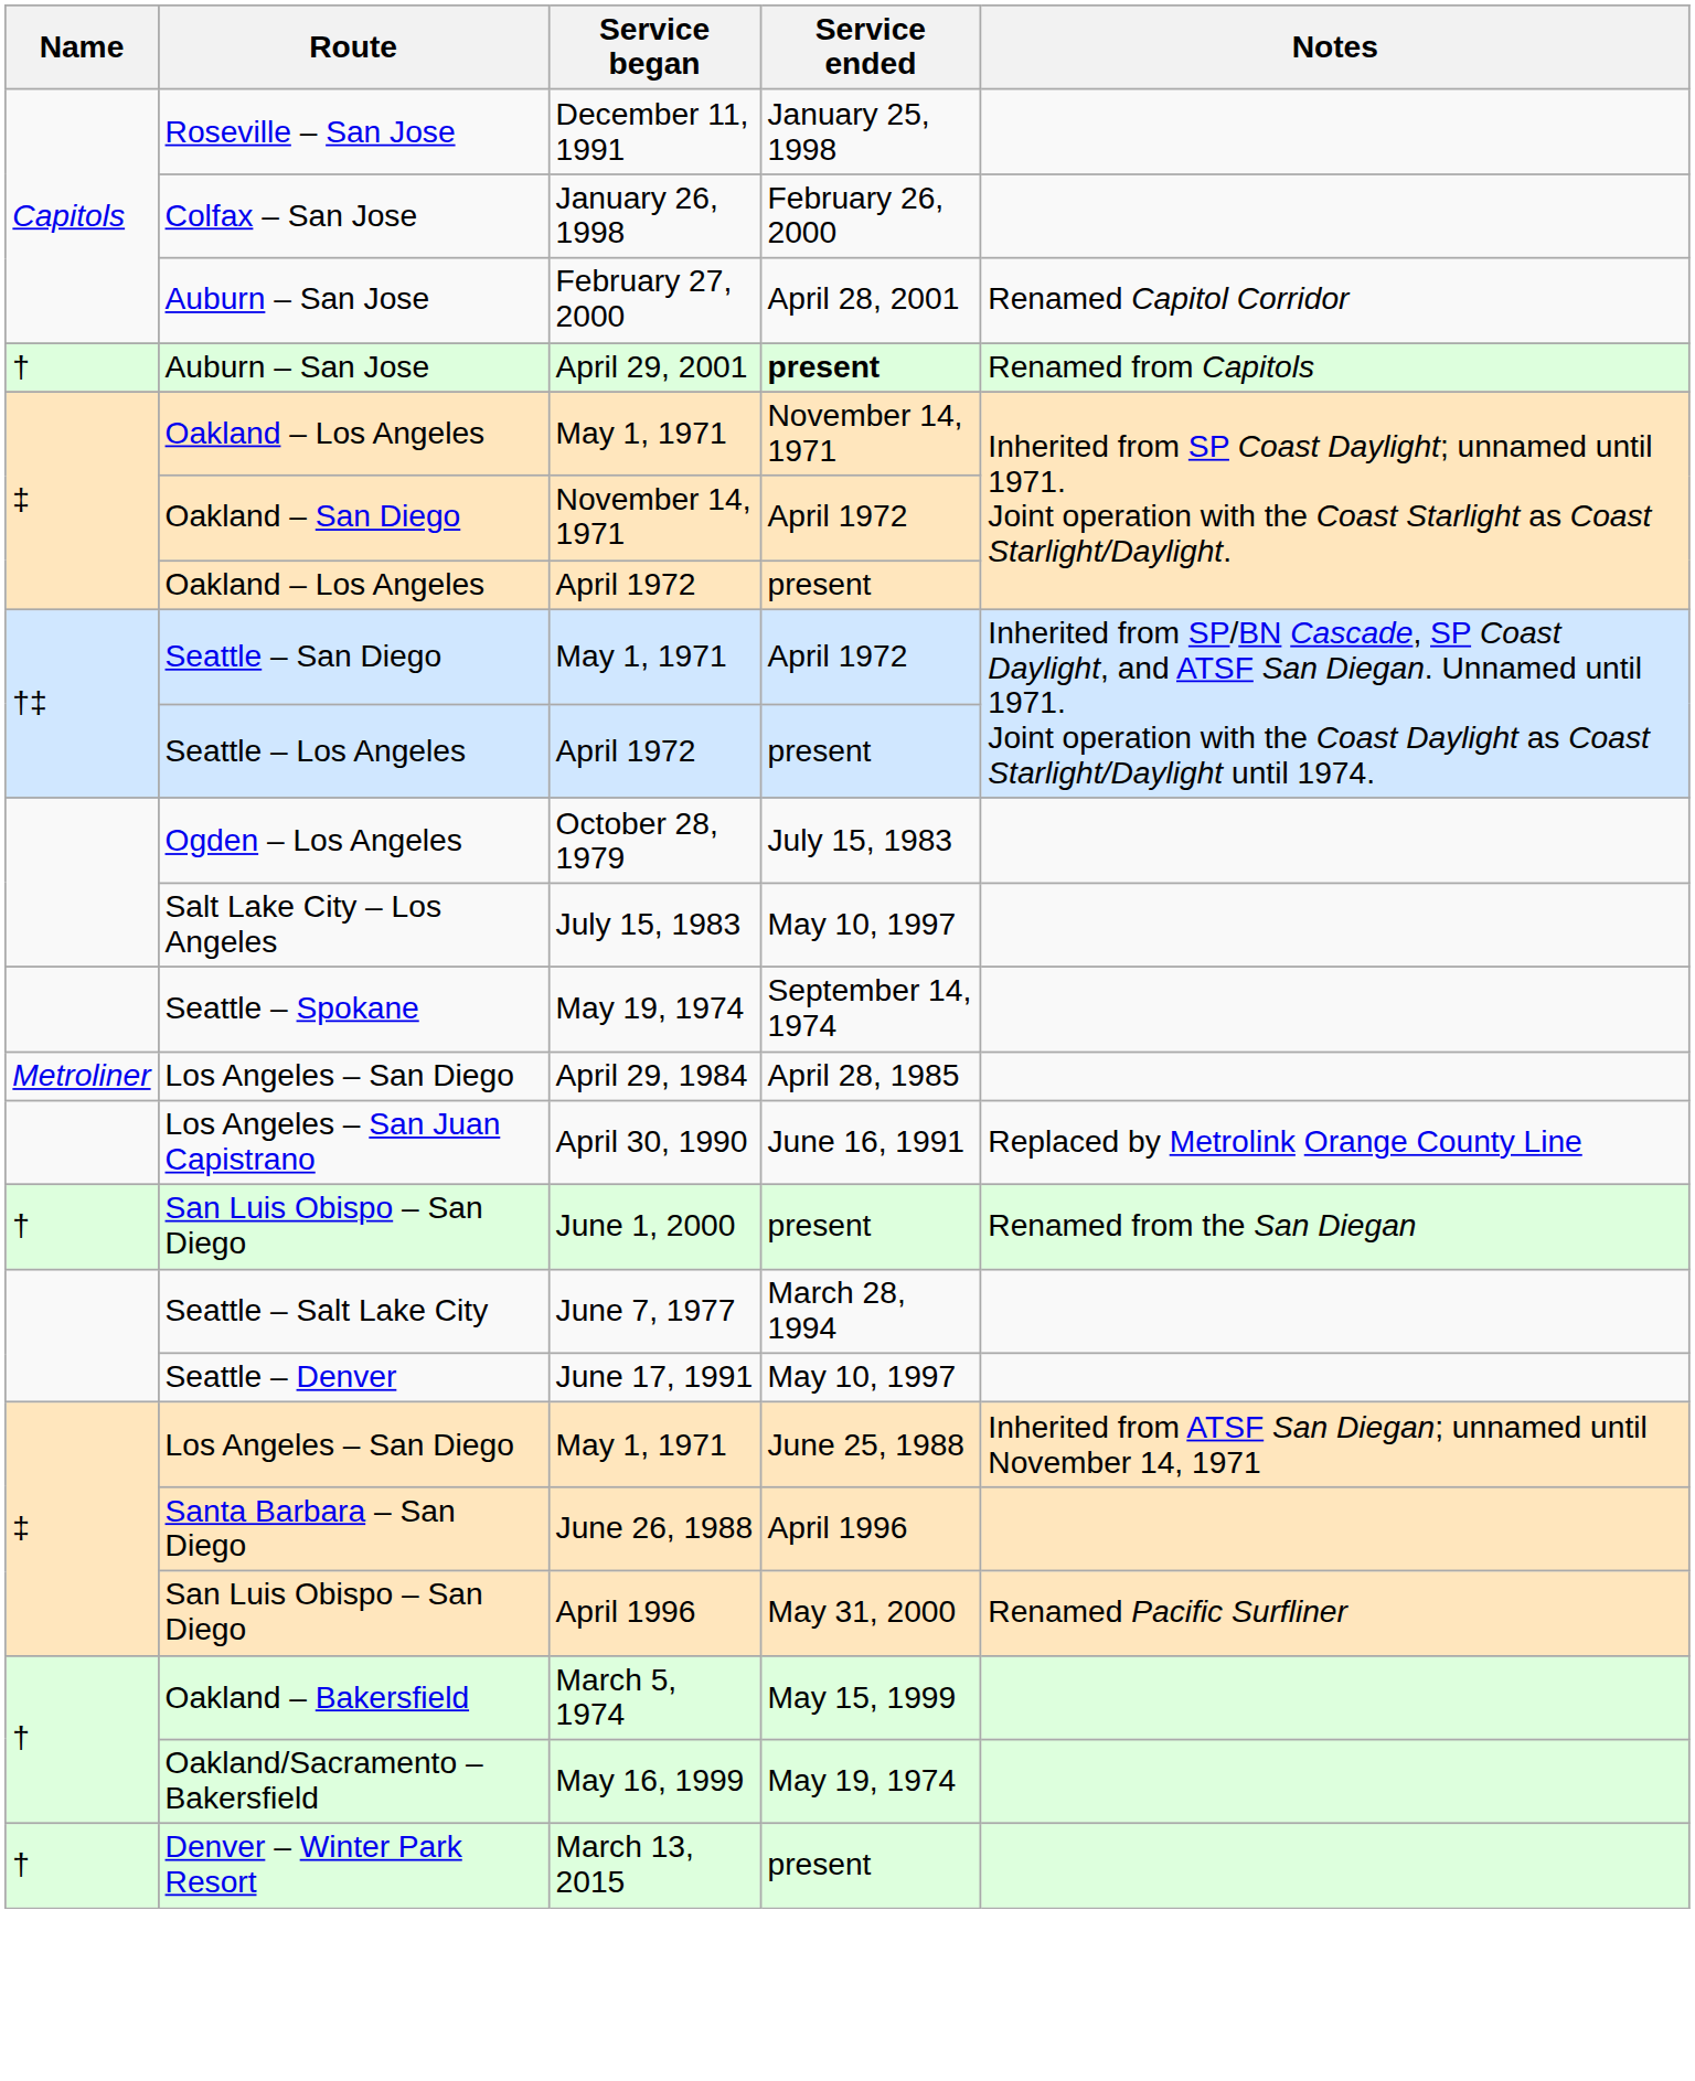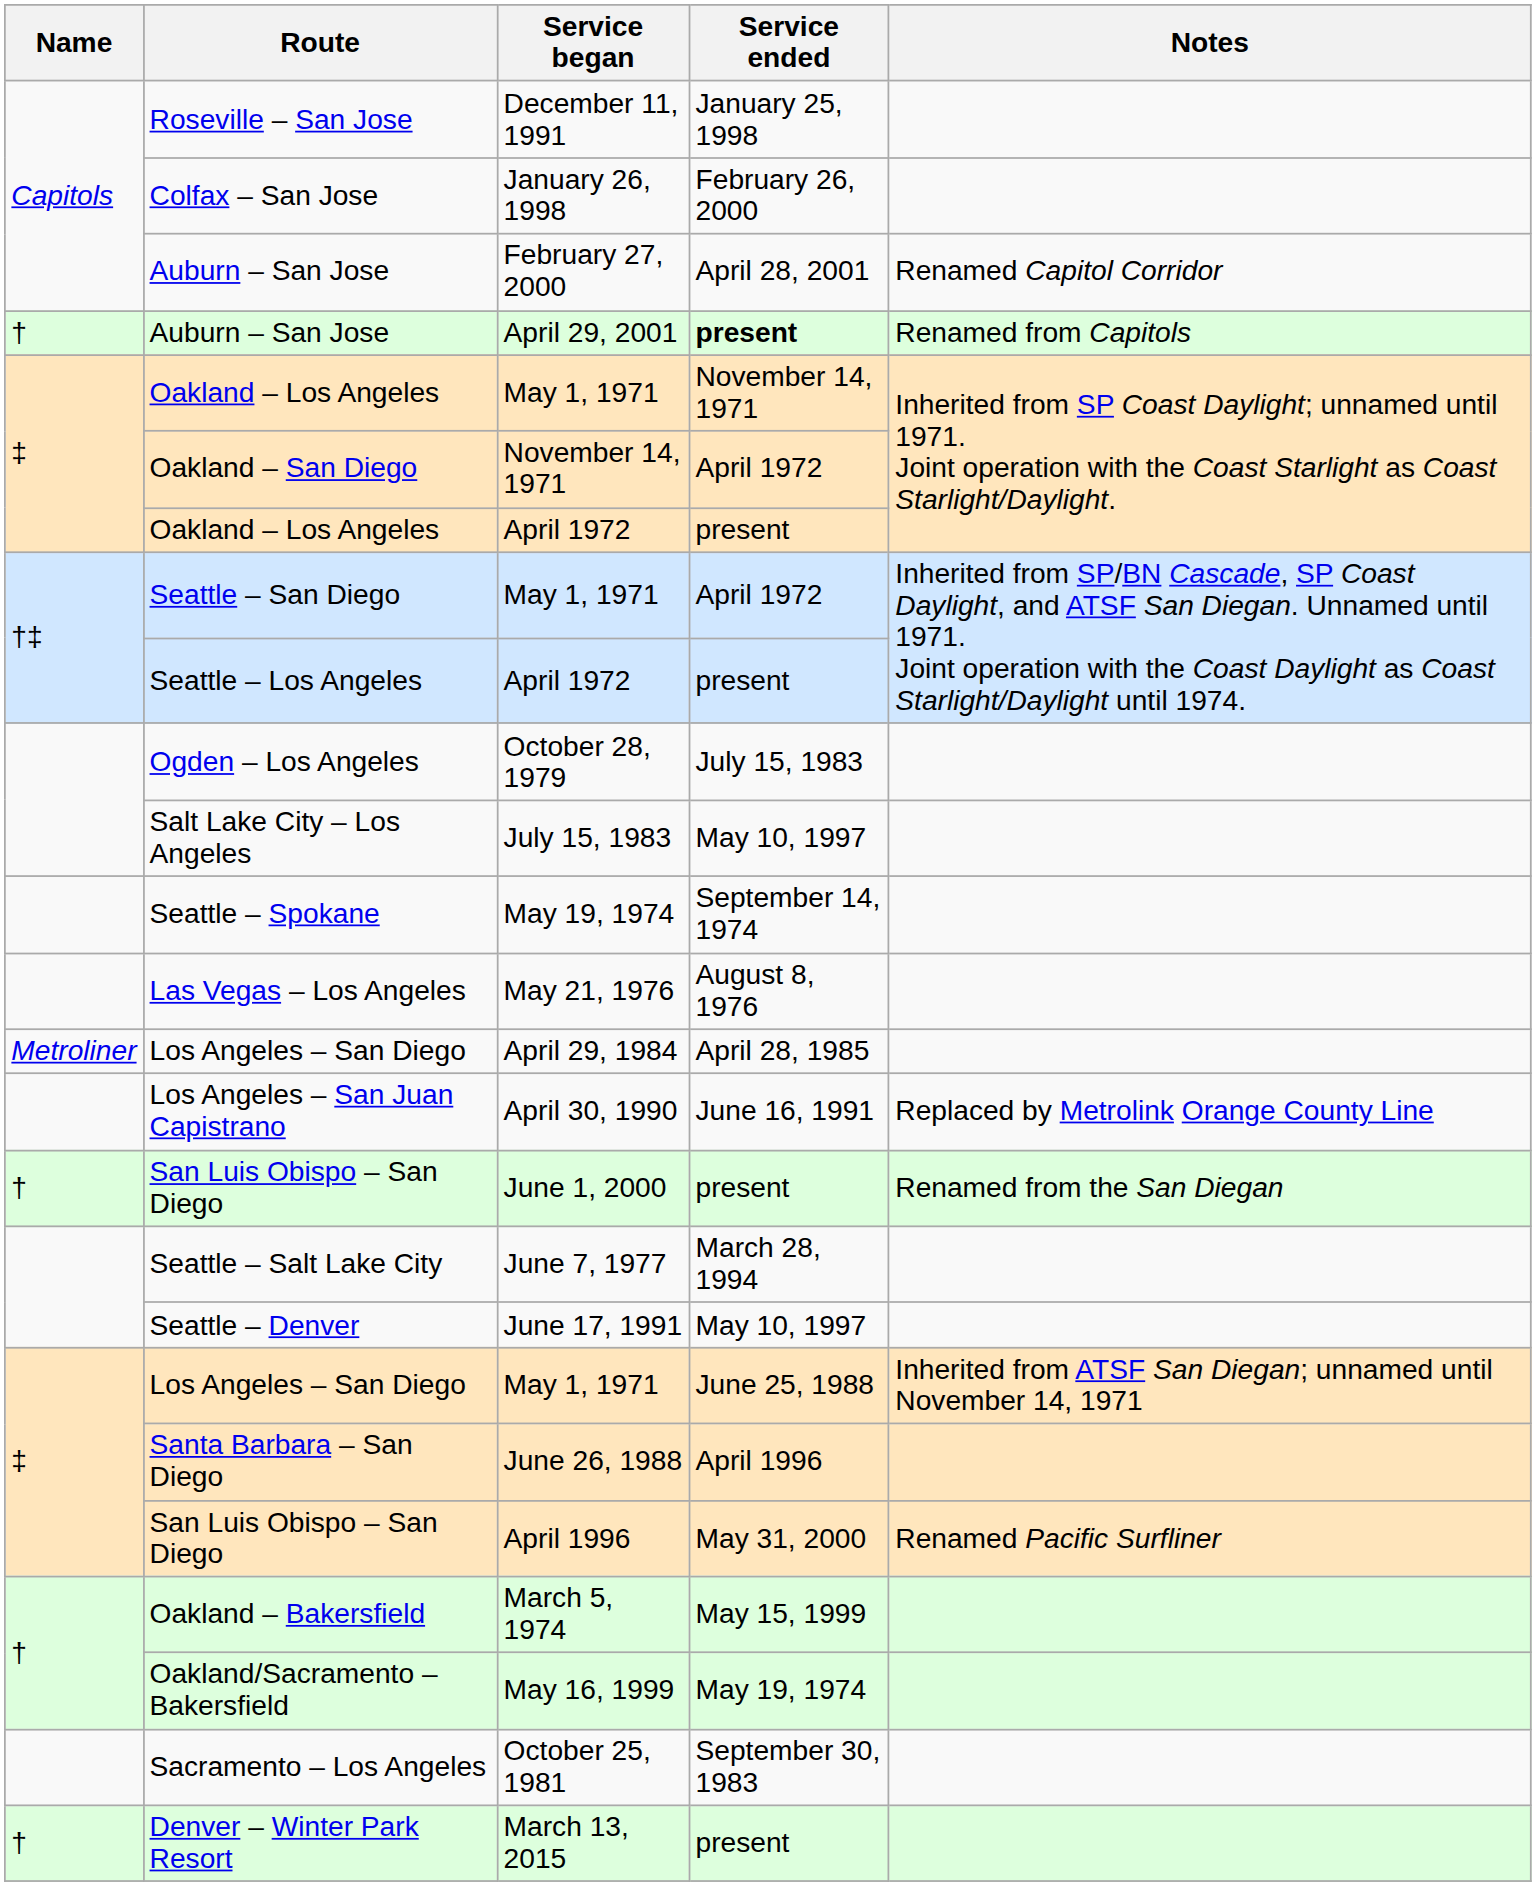+ row: Las Vegas – Los Angeles | May 21, 1976 | August 8, 1976
+ row: Sacramento – Los Angeles | October 25, 1981 | September 30, 1983
